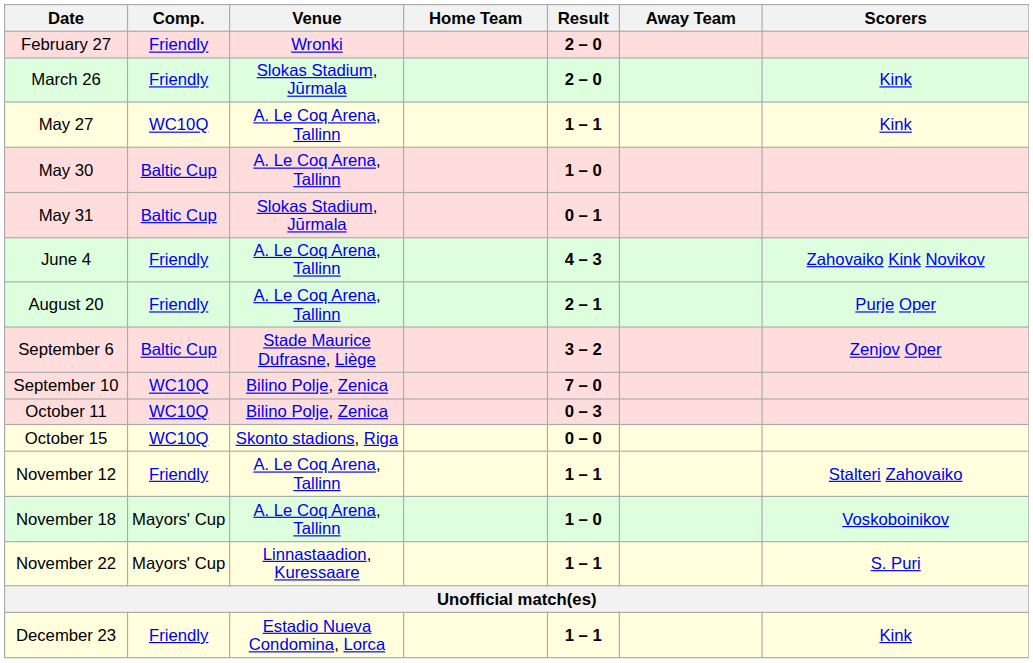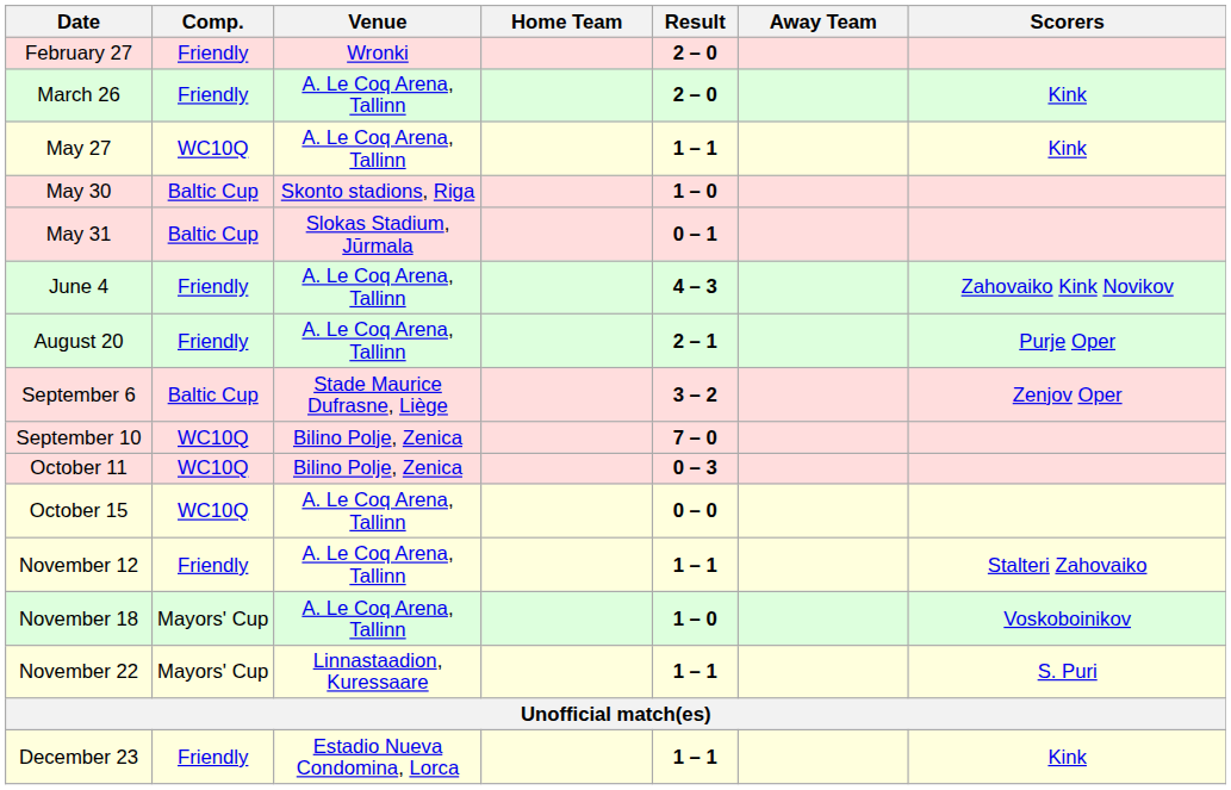March 26 | Venue: Slokas Stadium, Jūrmala -> A. Le Coq Arena, Tallinn
May 30 | Venue: A. Le Coq Arena, Tallinn -> Skonto stadions, Riga
October 15 | Venue: Skonto stadions, Riga -> A. Le Coq Arena, Tallinn
